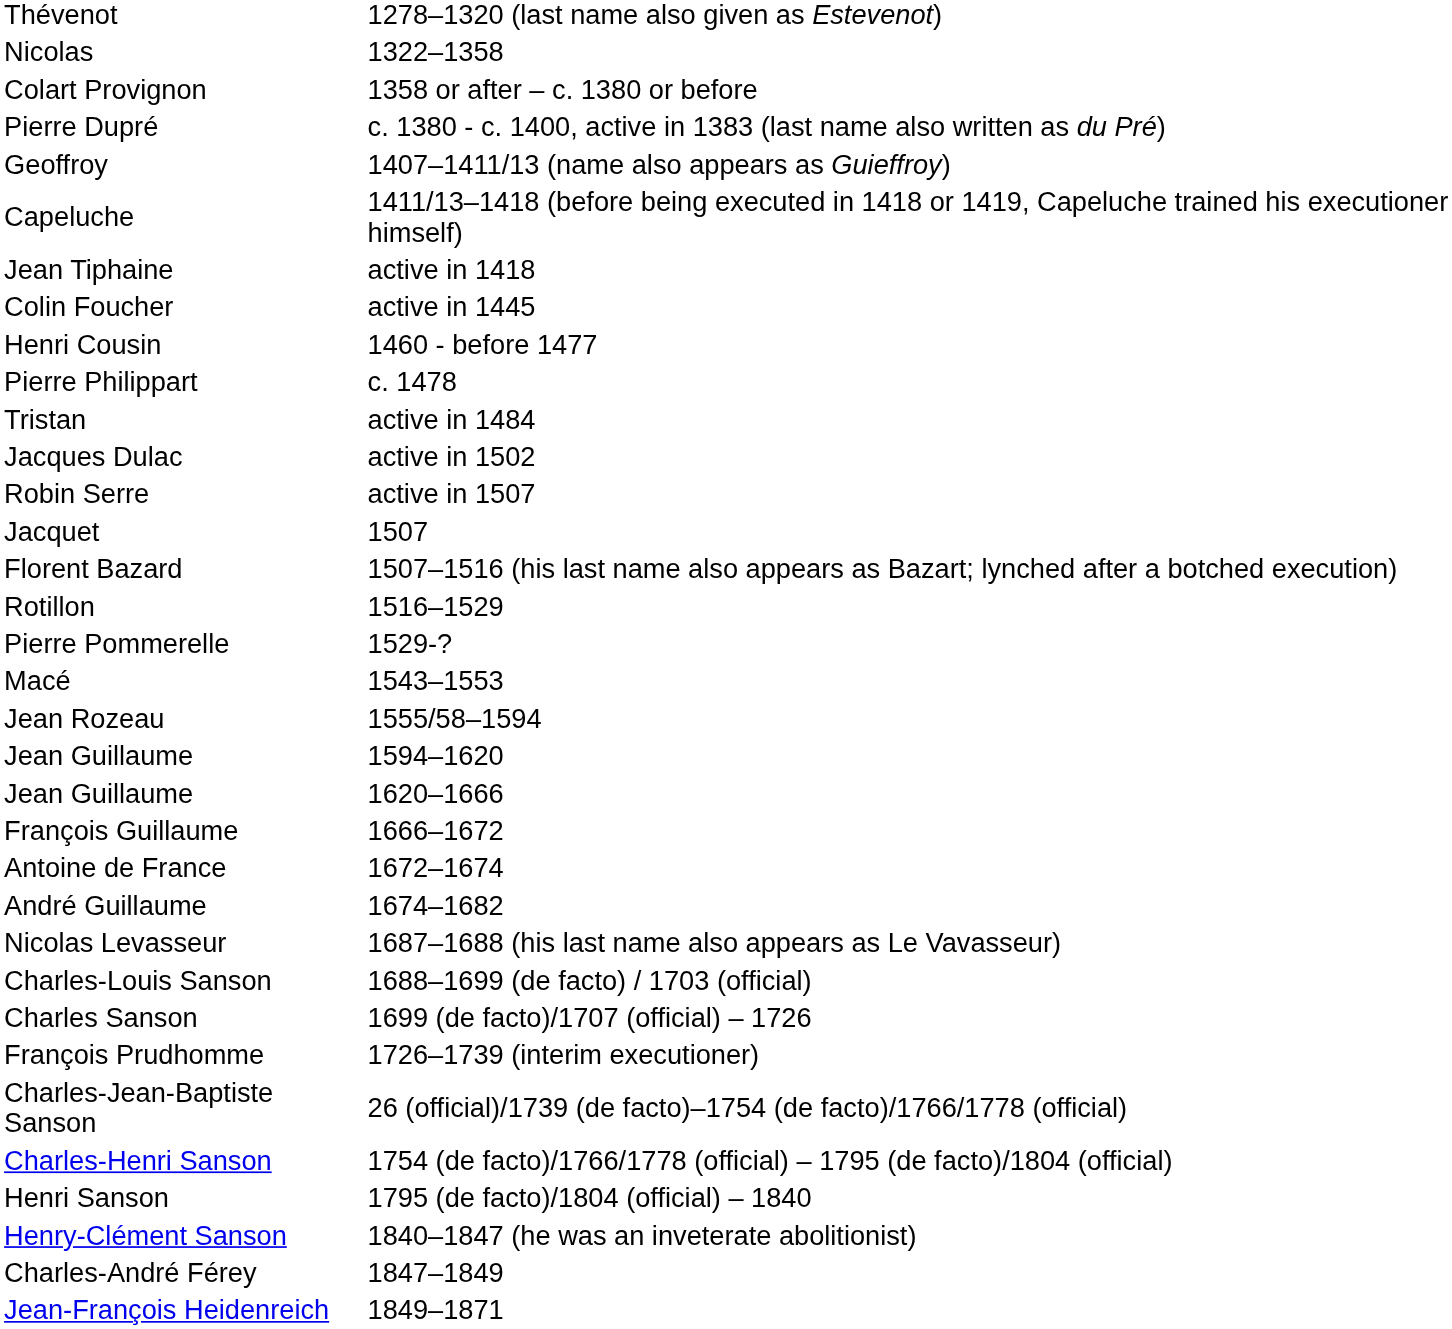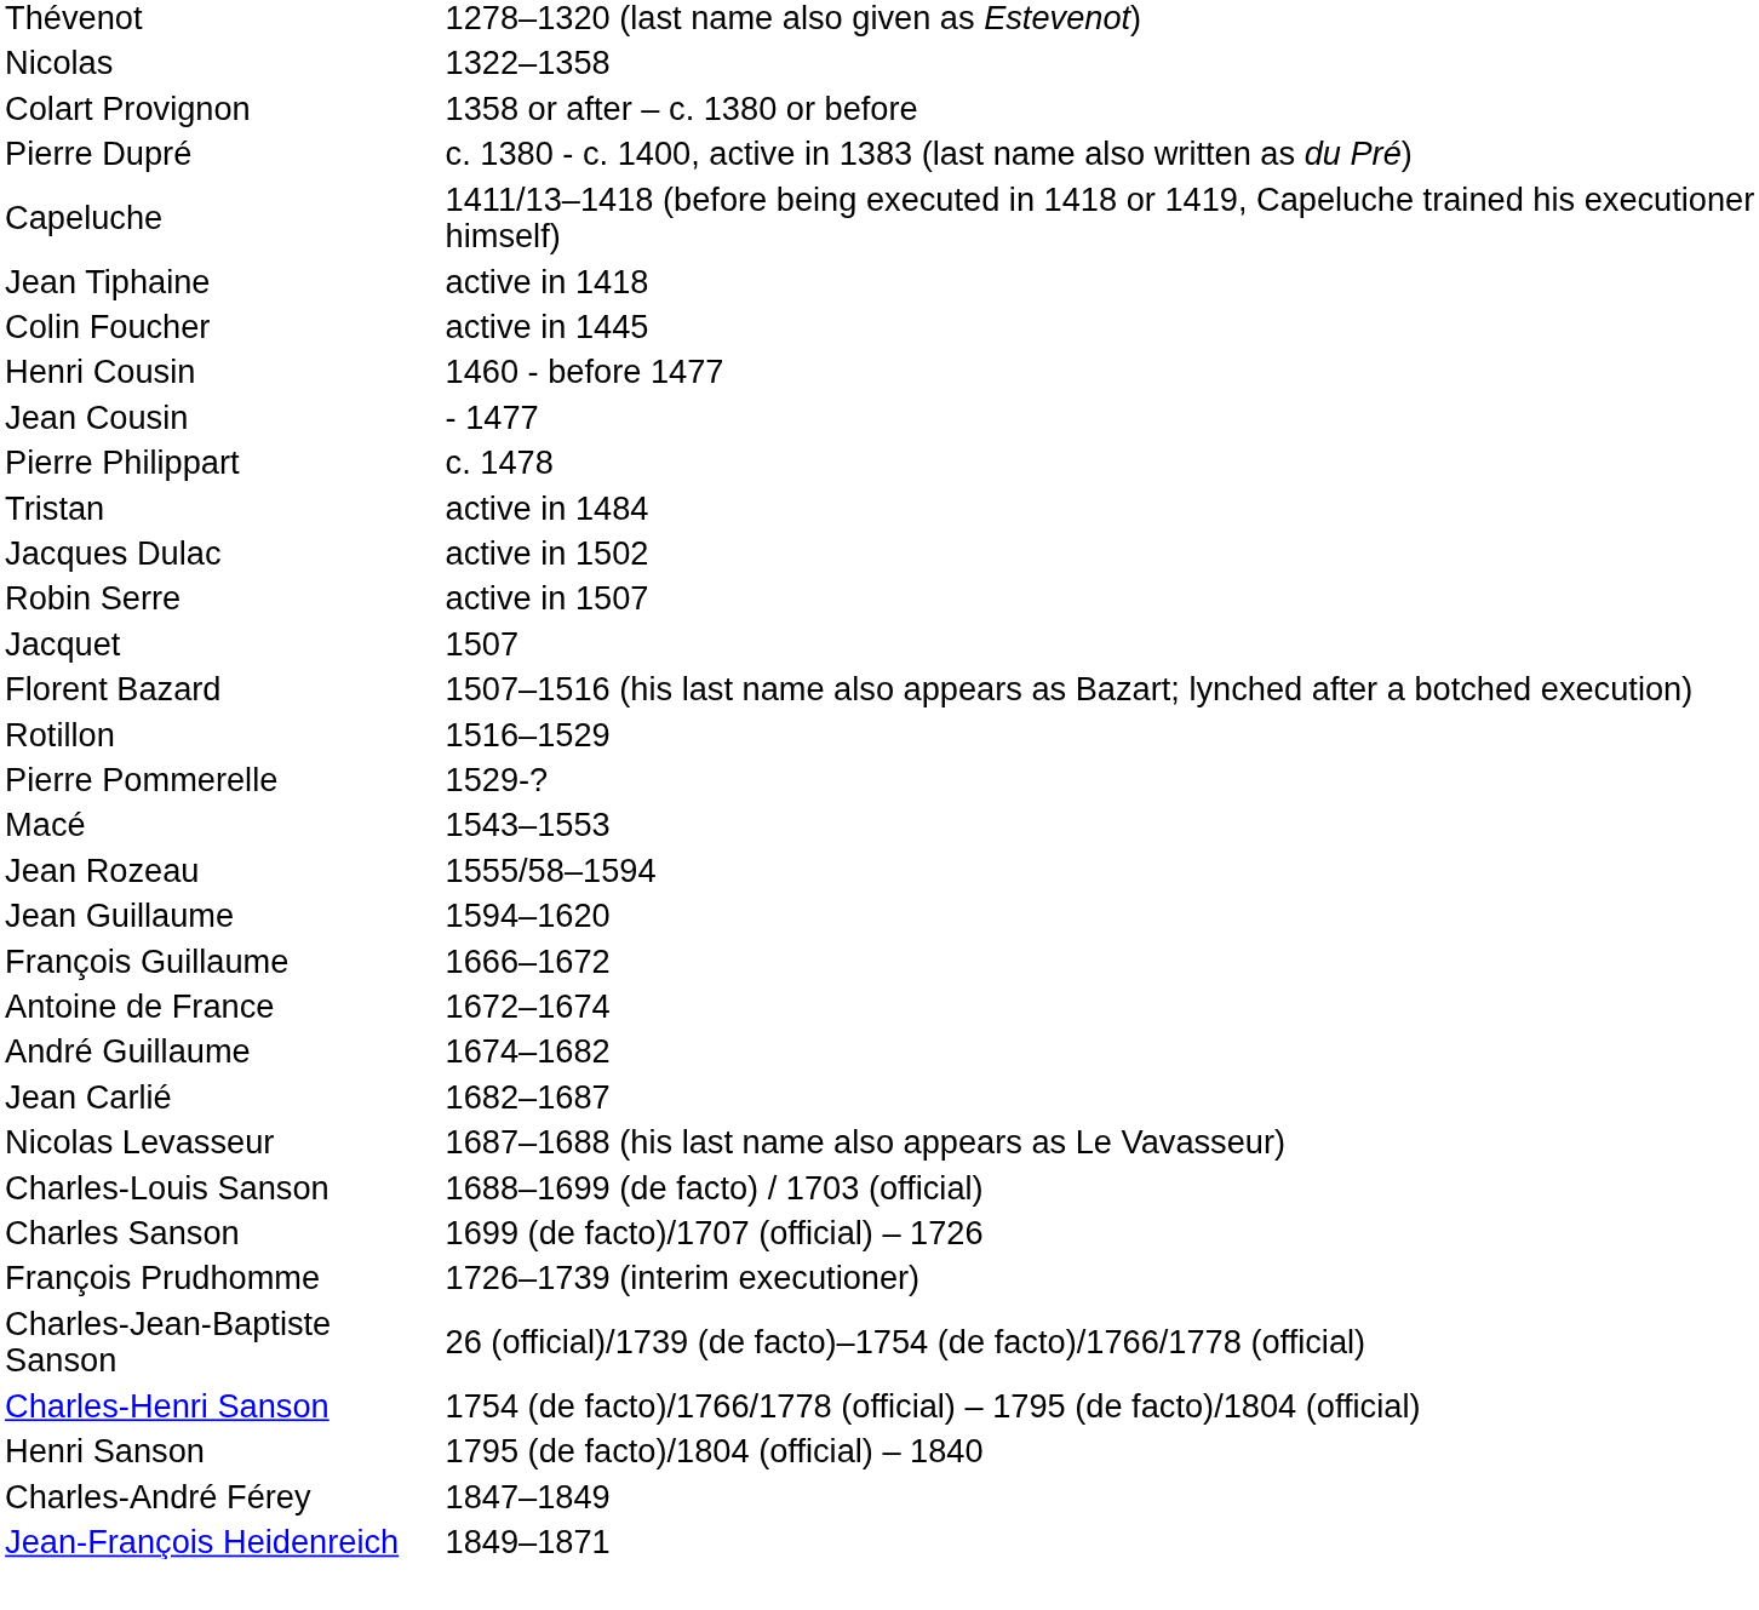- row: Geoffroy | 1407–1411/13 (name also appears as Guieffroy)
+ row: Jean Cousin | - 1477
- row: Jean Guillaume | 1620–1666
+ row: Jean Carlié | 1682–1687
- row: Henry-Clément Sanson | 1840–1847 (he was an inveterate abolitionist)
